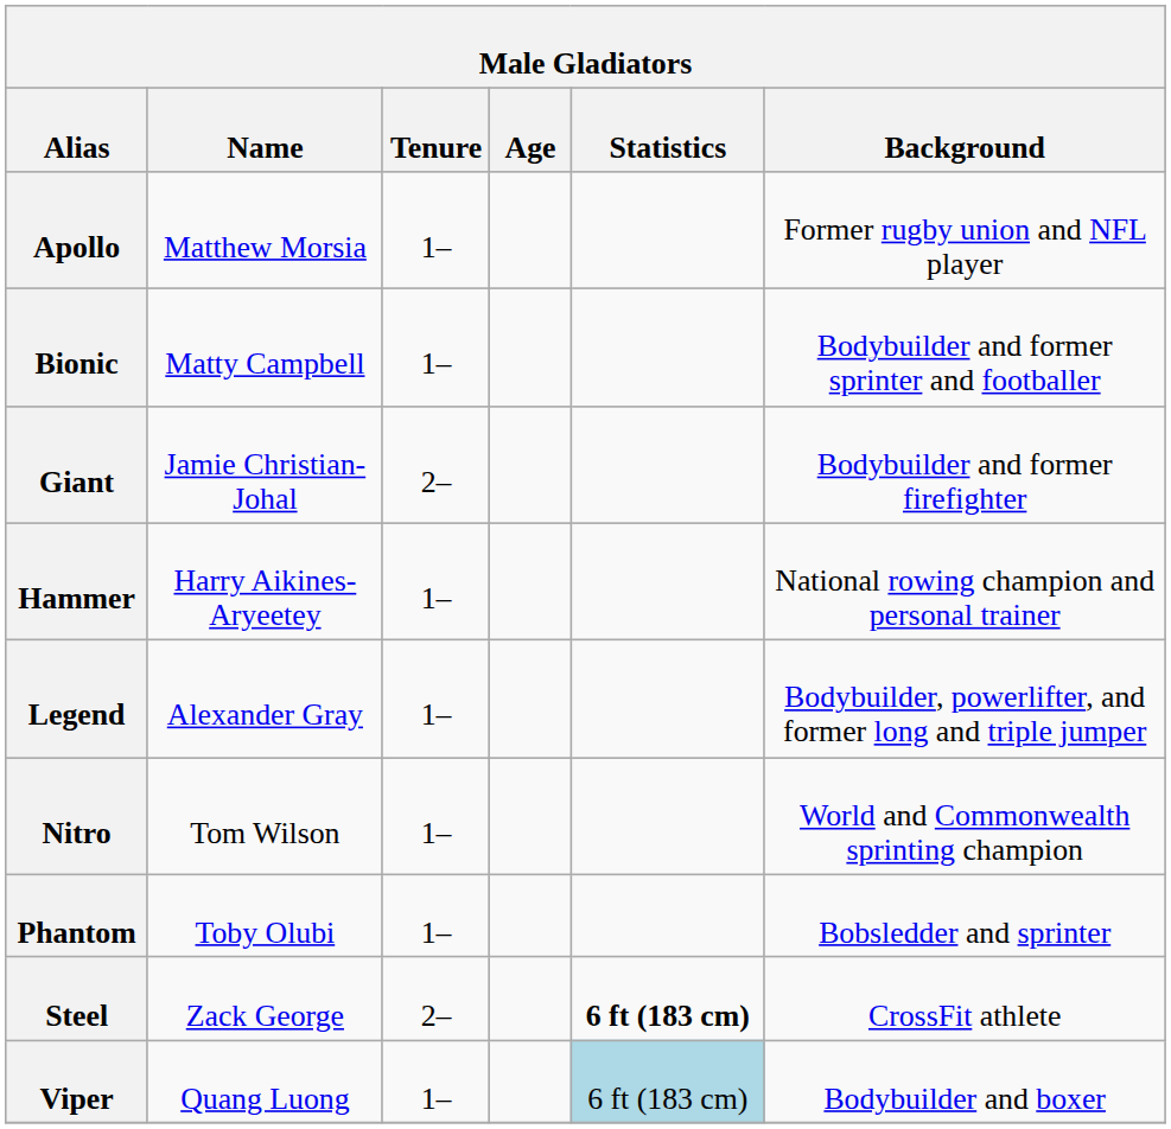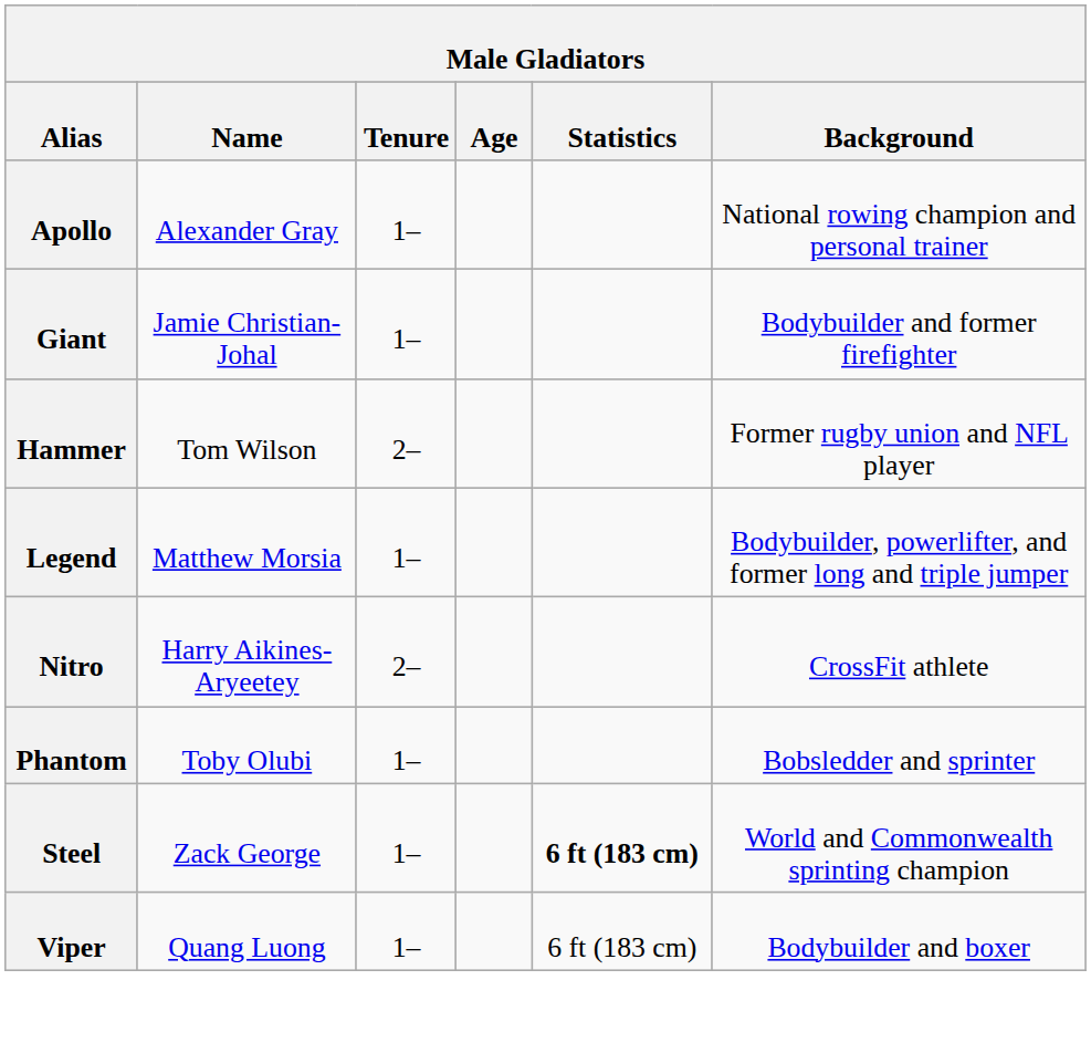Apollo | Name: Matthew Morsia -> Alexander Gray
Apollo | Background: Former rugby union and NFL player -> National rowing champion and personal trainer
- row: Bionic | Matty Campbell | 1– | Bodybuilder and former sprinter and footballer
Giant | Tenure: 2– -> 1–
Hammer | Name: Harry Aikines-Aryeetey -> Tom Wilson
Hammer | Tenure: 1– -> 2–
Hammer | Background: National rowing champion and personal trainer -> Former rugby union and NFL player
Legend | Name: Alexander Gray -> Matthew Morsia
Nitro | Name: Tom Wilson -> Harry Aikines-Aryeetey
Nitro | Tenure: 1– -> 2–
Nitro | Background: World and Commonwealth sprinting champion -> CrossFit athlete
Steel | Tenure: 2– -> 1–
Steel | Background: CrossFit athlete -> World and Commonwealth sprinting champion
Viper | Statistics: lightblue background -> no background
